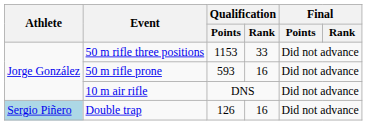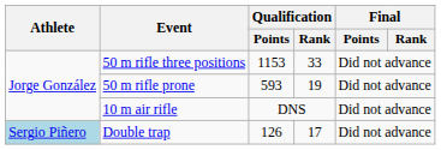50 m rifle prone | Qualification / Rank: 16 -> 19
Double trap | Qualification / Rank: 16 -> 17
